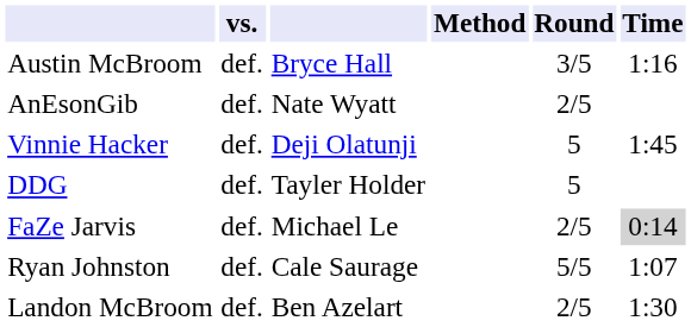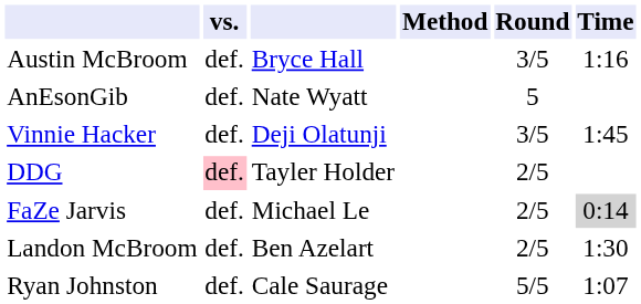AnEsonGib | Round: 2/5 -> 5
Vinnie Hacker | Round: 5 -> 3/5
DDG | vs.: no background -> pink background
DDG | Round: 5 -> 2/5
rows swapped: Landon McBroom <-> Ryan Johnston
